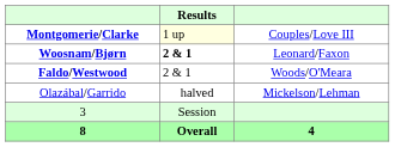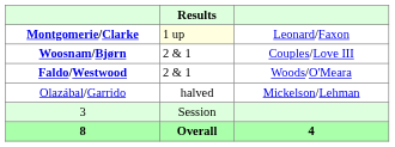Montgomerie/Clarke | column 3: Couples/Love III -> Leonard/Faxon
Woosnam/Bjørn | Results: bold -> normal
Woosnam/Bjørn | column 3: Leonard/Faxon -> Couples/Love III
